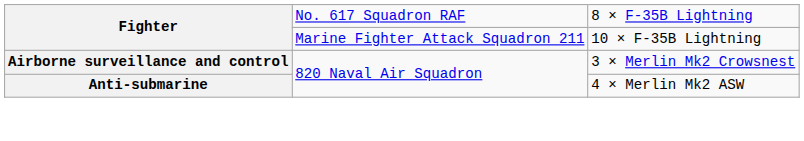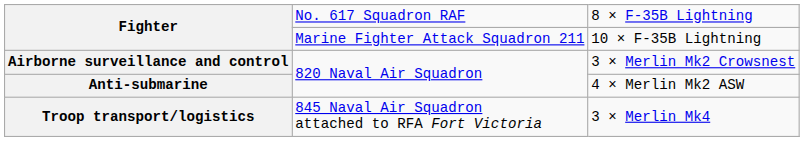+ row: Troop transport/logistics | 845 Naval Air Squadron attached to RFA Fort Victoria | 3 × Merlin Mk4
